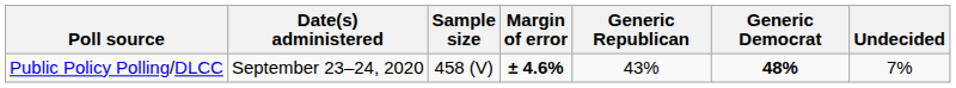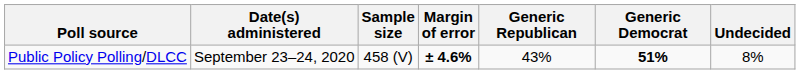Public Policy Polling/DLCC | Generic Democrat: 48% -> 51%
Public Policy Polling/DLCC | Undecided: 7% -> 8%
